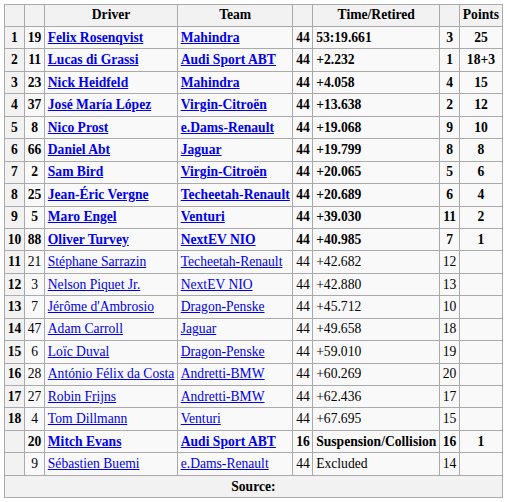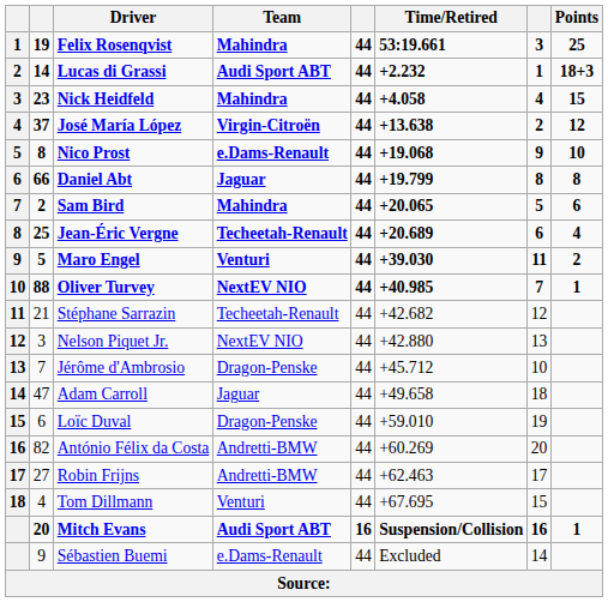Lucas di Grassi | column 2: 11 -> 14
Sam Bird | Team: Virgin-Citroën -> Mahindra
António Félix da Costa | column 2: 28 -> 82
Robin Frijns | Time/Retired: +62.436 -> +62.463
